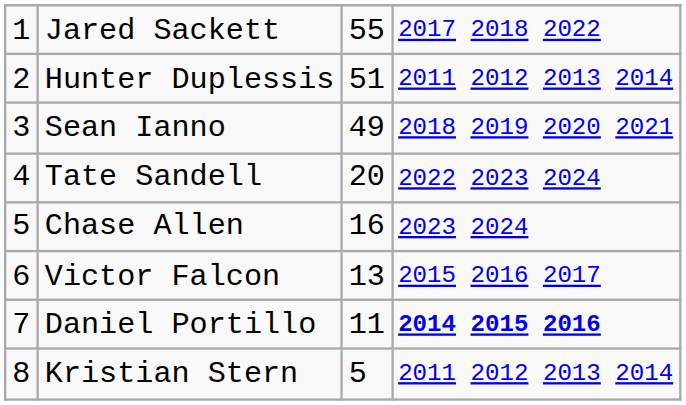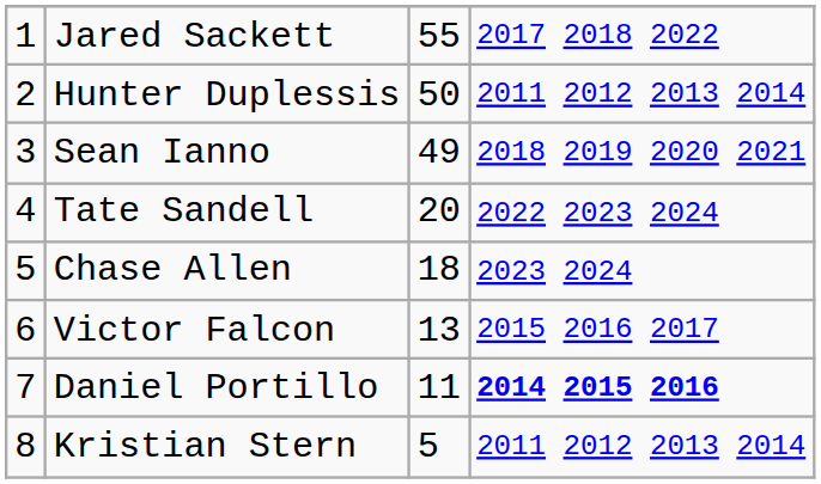Hunter Duplessis | column 3: 51 -> 50
Chase Allen | column 3: 16 -> 18
